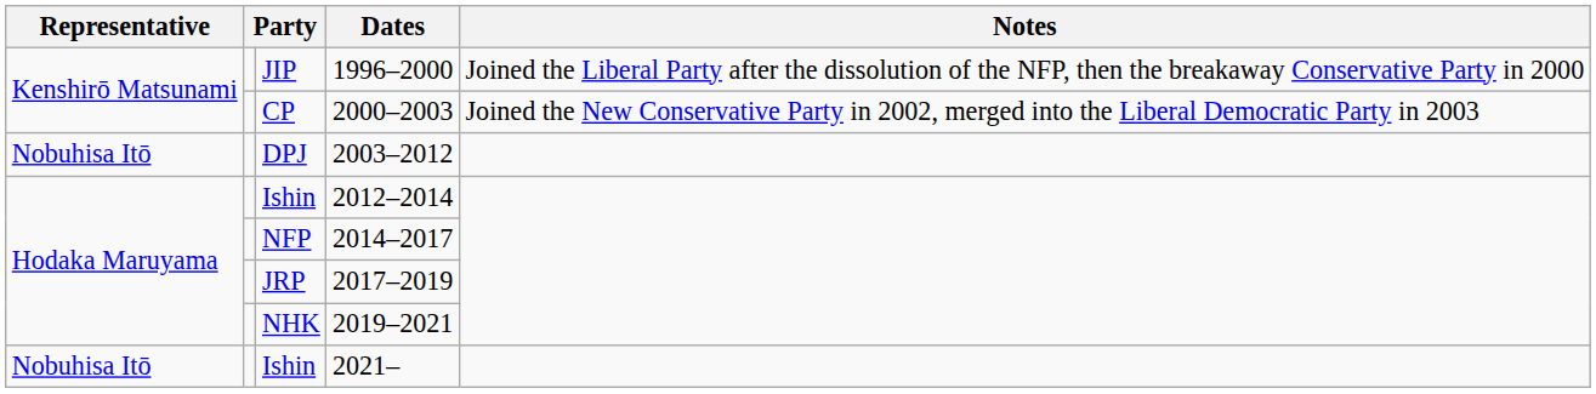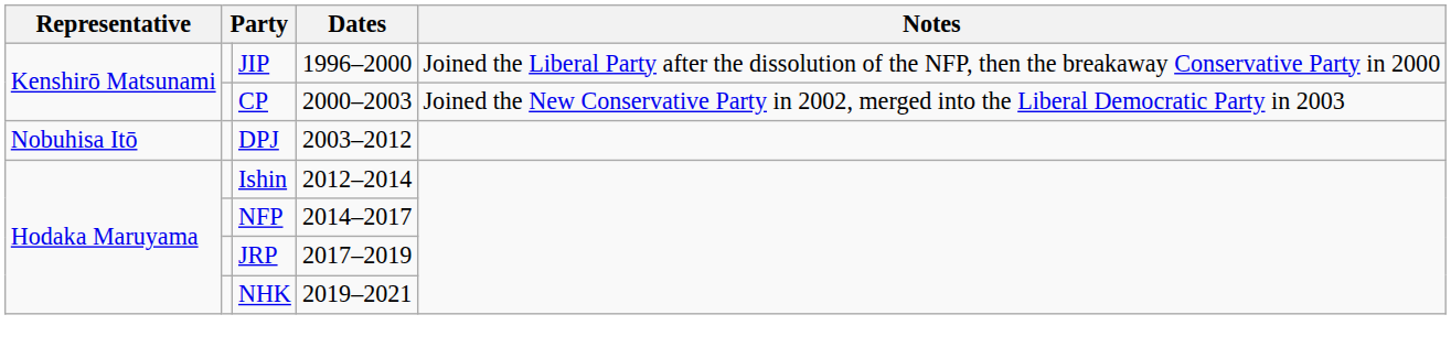- row: Nobuhisa Itō | Ishin | 2021–
